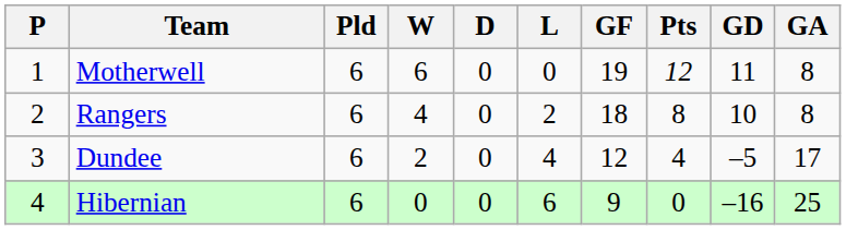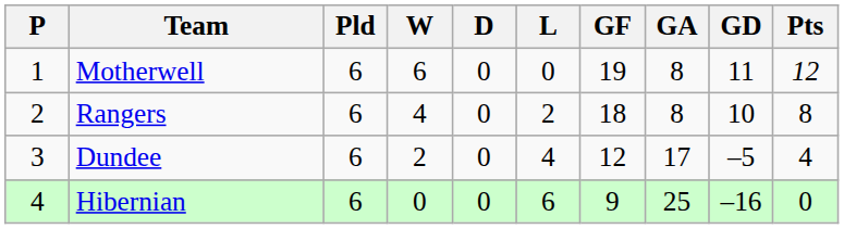columns swapped: GA <-> Pts
